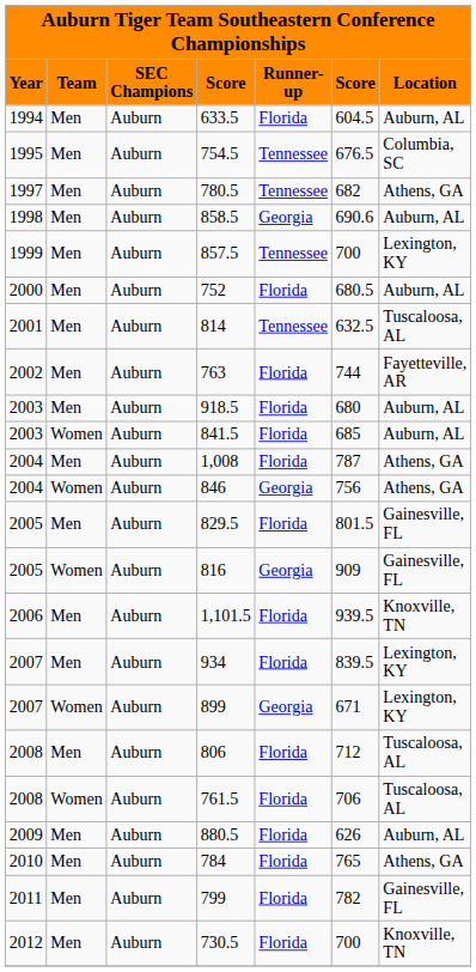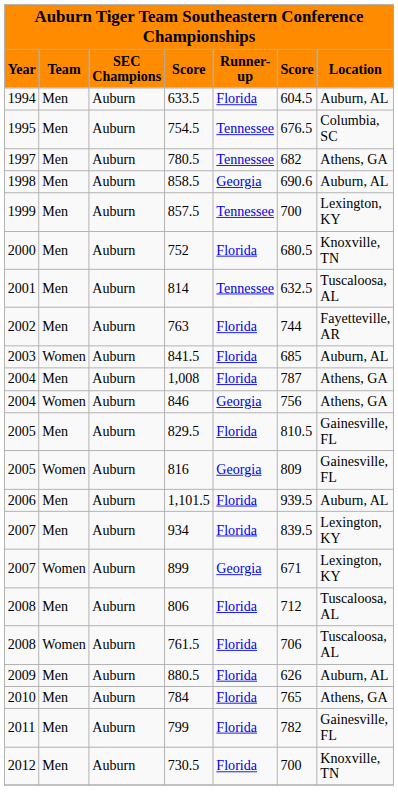752 | column 7: Auburn, AL -> Knoxville, TN
- row: 2003 | Men | Auburn | 918.5 | Florida | 680 | Auburn, AL
829.5 | column 6: 801.5 -> 810.5
816 | column 6: 909 -> 809
1,101.5 | column 7: Knoxville, TN -> Auburn, AL
